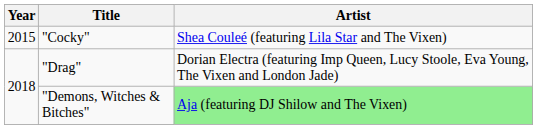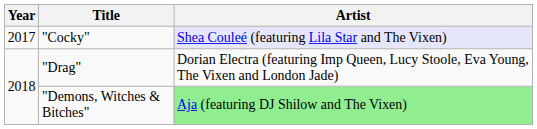"Cocky" | Year: 2015 -> 2017
"Cocky" | Artist: no background -> lavender background
